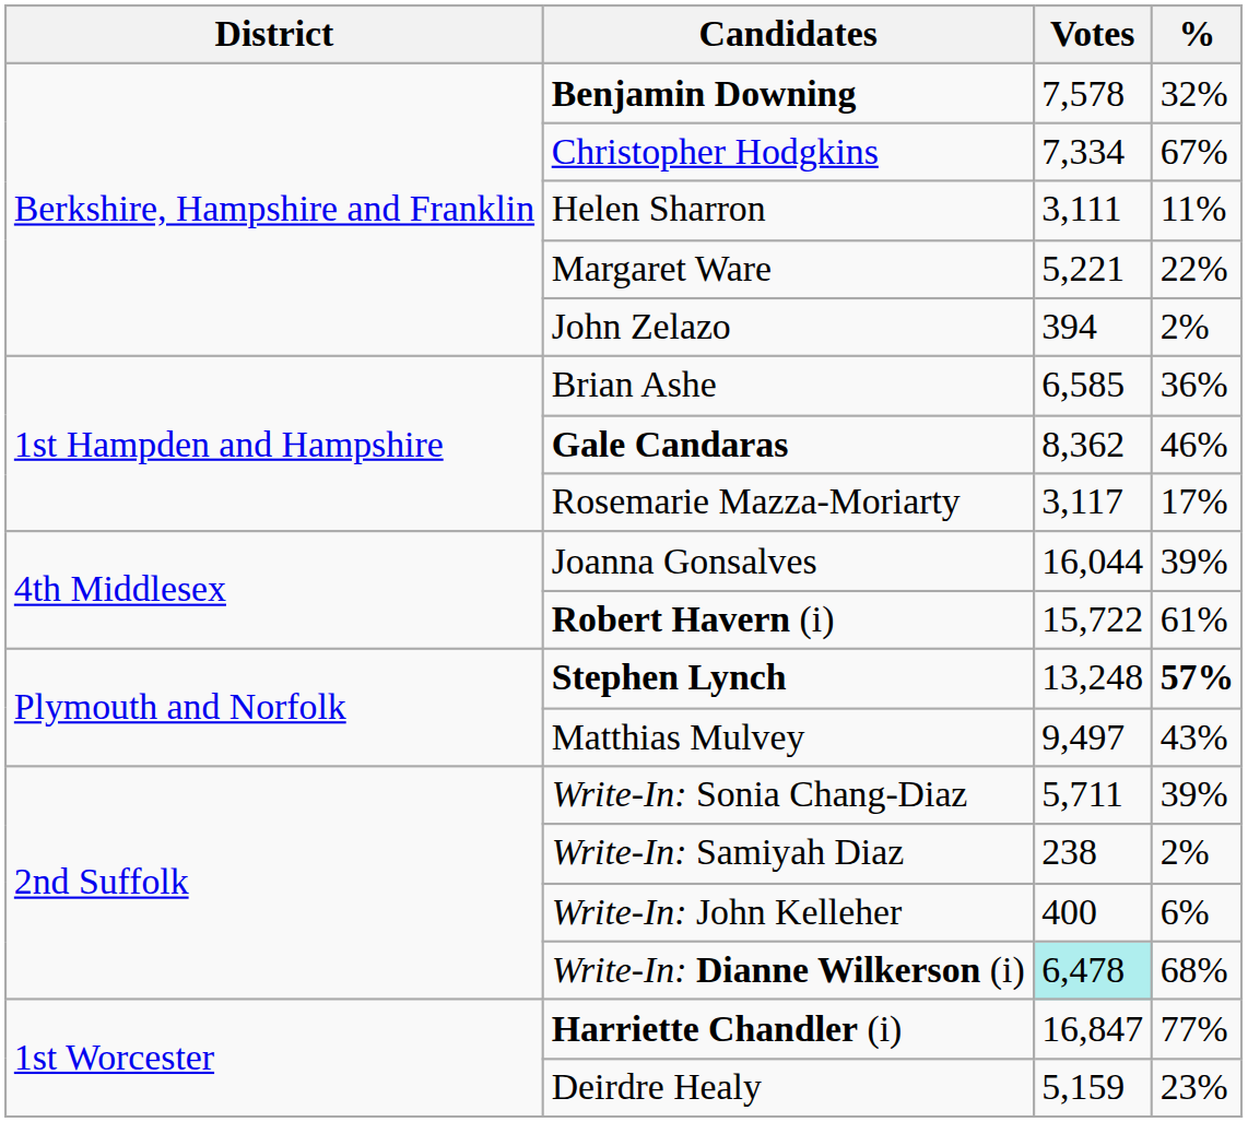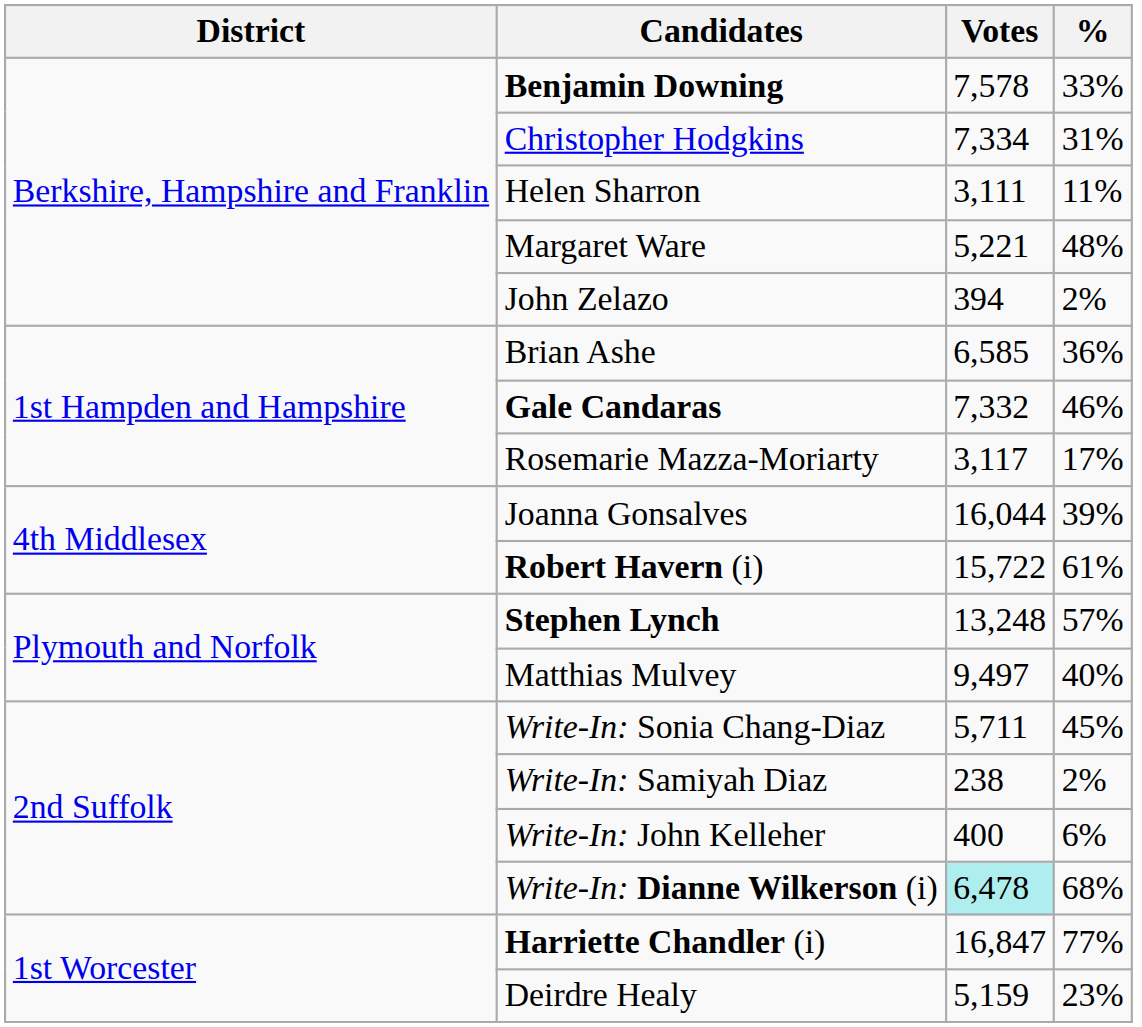Benjamin Downing | %: 32% -> 33%
Christopher Hodgkins | %: 67% -> 31%
Margaret Ware | %: 22% -> 48%
Gale Candaras | Votes: 8,362 -> 7,332
Stephen Lynch | %: bold -> normal
Matthias Mulvey | %: 43% -> 40%
Write-In: Sonia Chang-Diaz | %: 39% -> 45%
